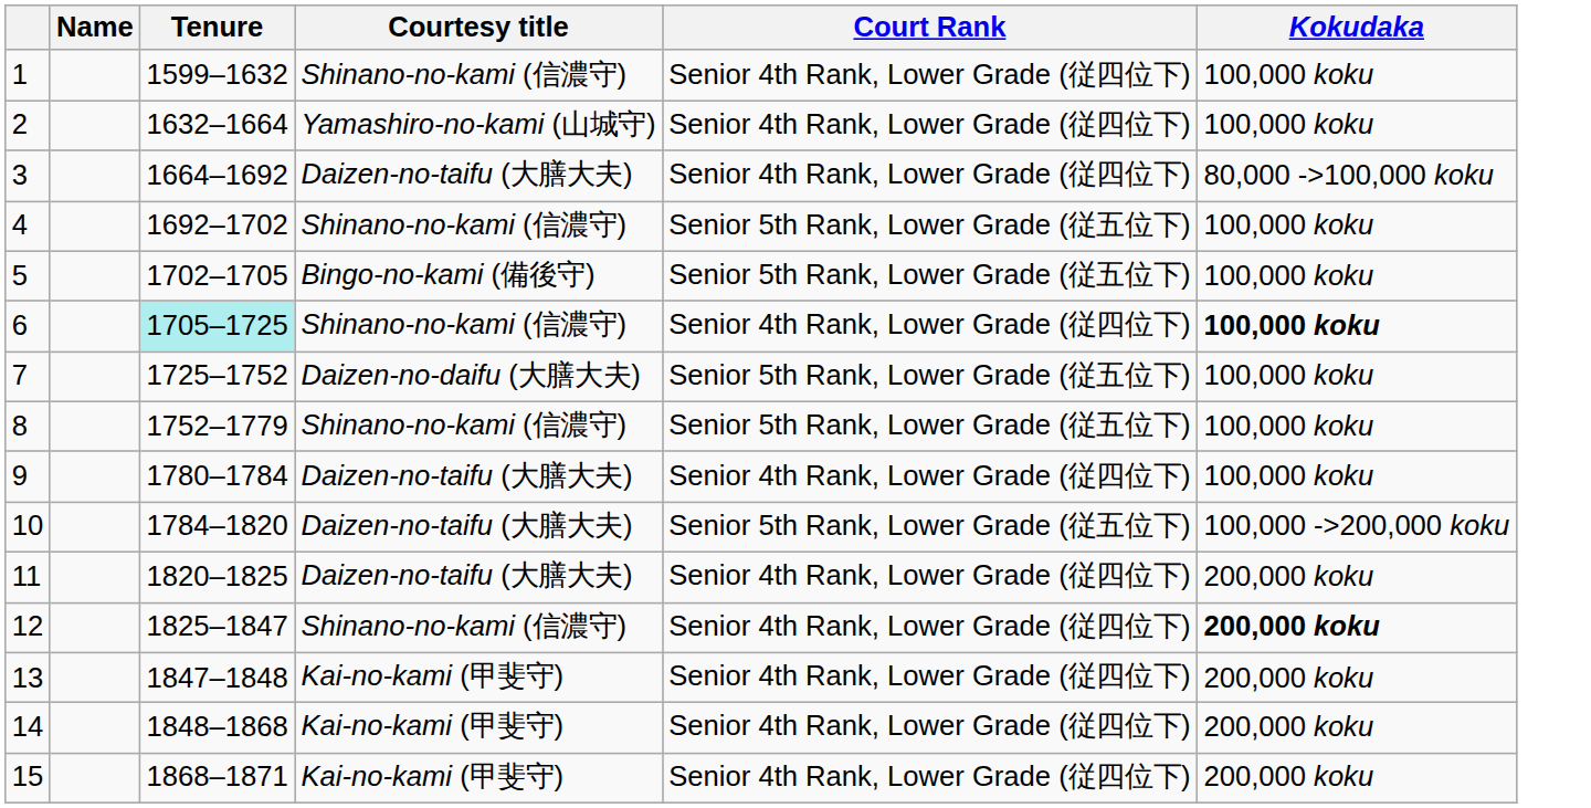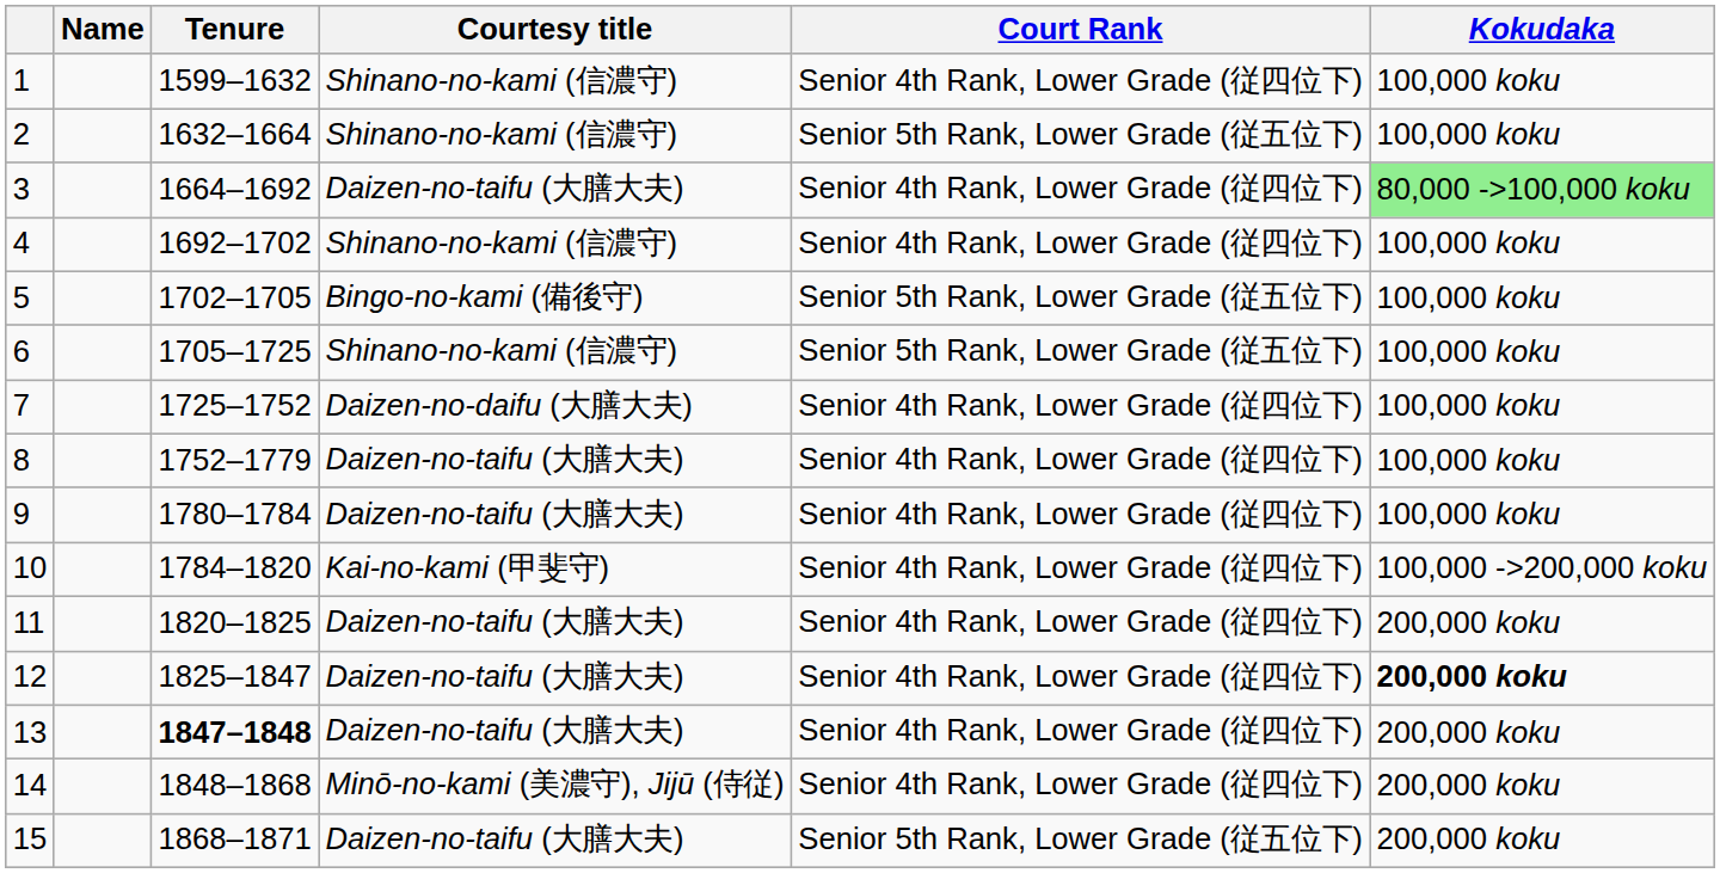2 | Courtesy title: Yamashiro-no-kami (山城守) -> Shinano-no-kami (信濃守)
2 | Court Rank: Senior 4th Rank, Lower Grade (従四位下) -> Senior 5th Rank, Lower Grade (従五位下)
3 | Kokudaka: no background -> lightgreen background
4 | Court Rank: Senior 5th Rank, Lower Grade (従五位下) -> Senior 4th Rank, Lower Grade (従四位下)
6 | Tenure: paleturquoise background -> no background
6 | Court Rank: Senior 4th Rank, Lower Grade (従四位下) -> Senior 5th Rank, Lower Grade (従五位下)
6 | Kokudaka: bold -> normal
7 | Court Rank: Senior 5th Rank, Lower Grade (従五位下) -> Senior 4th Rank, Lower Grade (従四位下)
8 | Courtesy title: Shinano-no-kami (信濃守) -> Daizen-no-taifu (大膳大夫)
8 | Court Rank: Senior 5th Rank, Lower Grade (従五位下) -> Senior 4th Rank, Lower Grade (従四位下)
10 | Courtesy title: Daizen-no-taifu (大膳大夫) -> Kai-no-kami (甲斐守)
10 | Court Rank: Senior 5th Rank, Lower Grade (従五位下) -> Senior 4th Rank, Lower Grade (従四位下)
12 | Courtesy title: Shinano-no-kami (信濃守) -> Daizen-no-taifu (大膳大夫)
13 | Tenure: normal -> bold
13 | Courtesy title: Kai-no-kami (甲斐守) -> Daizen-no-taifu (大膳大夫)
14 | Courtesy title: Kai-no-kami (甲斐守) -> Minō-no-kami (美濃守), Jijū (侍従)
15 | Courtesy title: Kai-no-kami (甲斐守) -> Daizen-no-taifu (大膳大夫)
15 | Court Rank: Senior 4th Rank, Lower Grade (従四位下) -> Senior 5th Rank, Lower Grade (従五位下)
